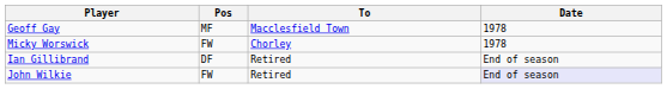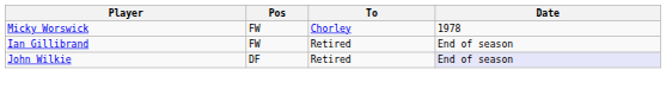- row: Geoff Gay | MF | Macclesfield Town | 1978
Ian Gillibrand | Pos: DF -> FW
John Wilkie | Pos: FW -> DF
